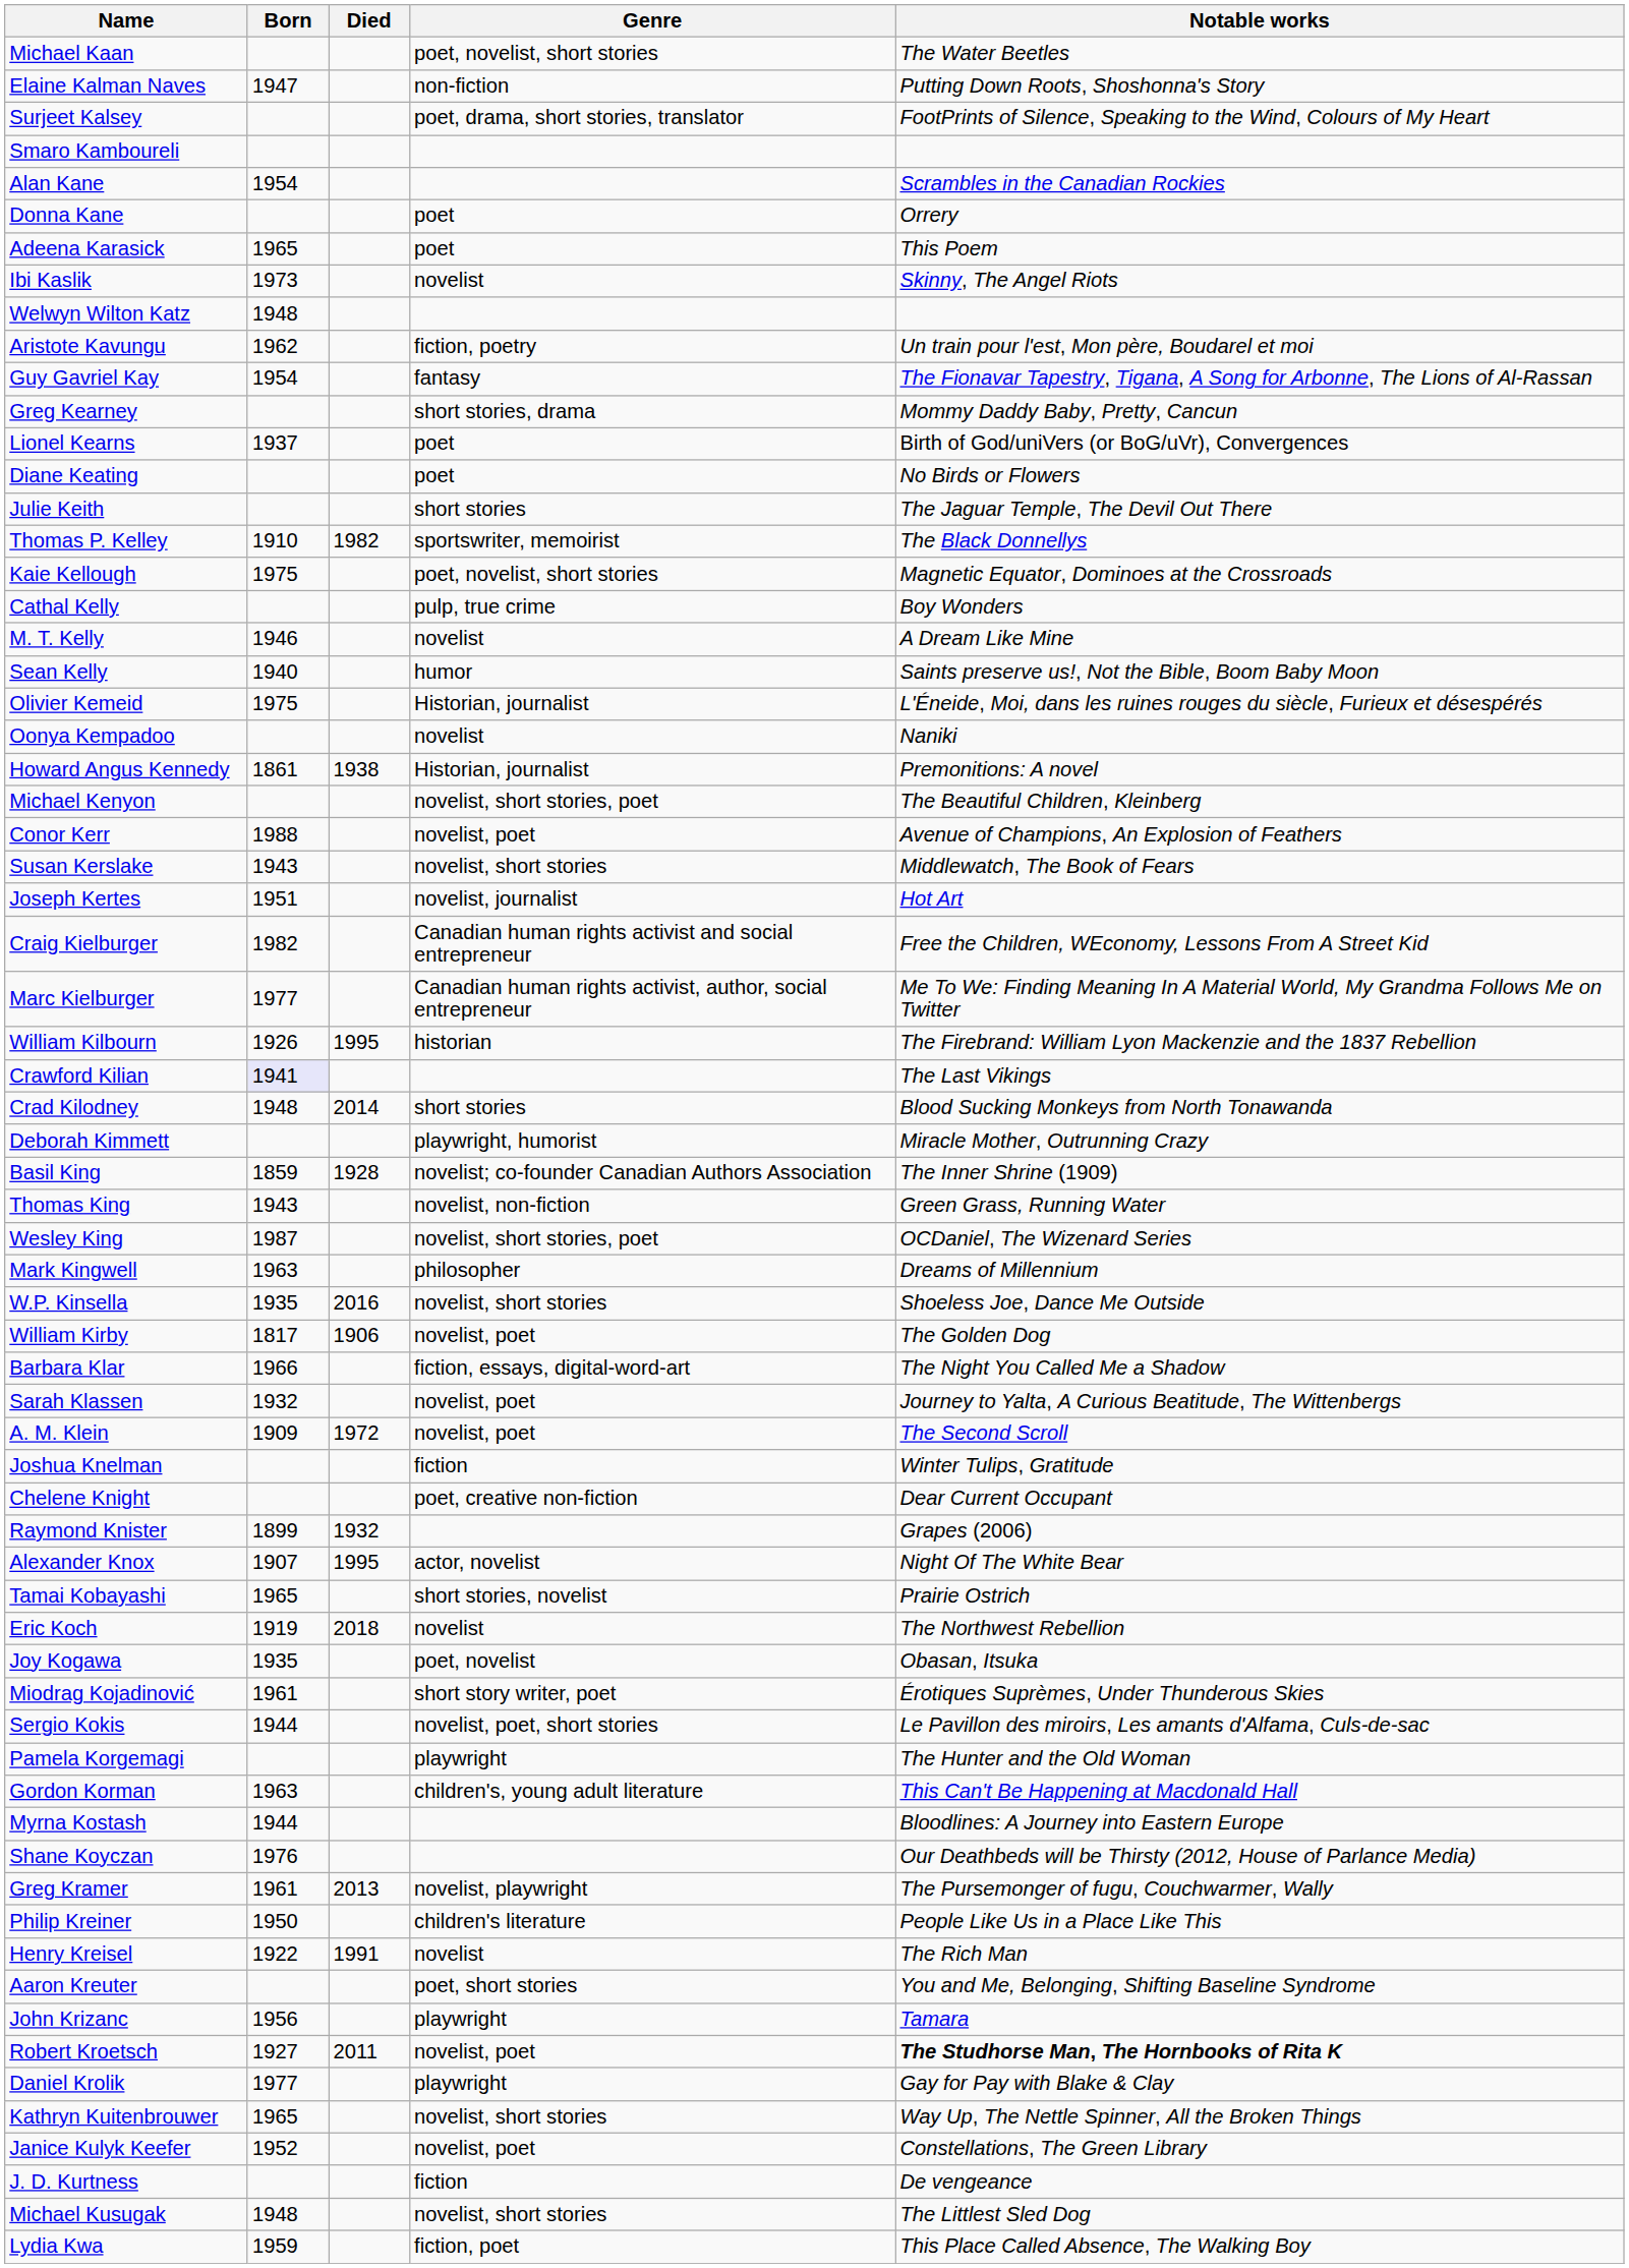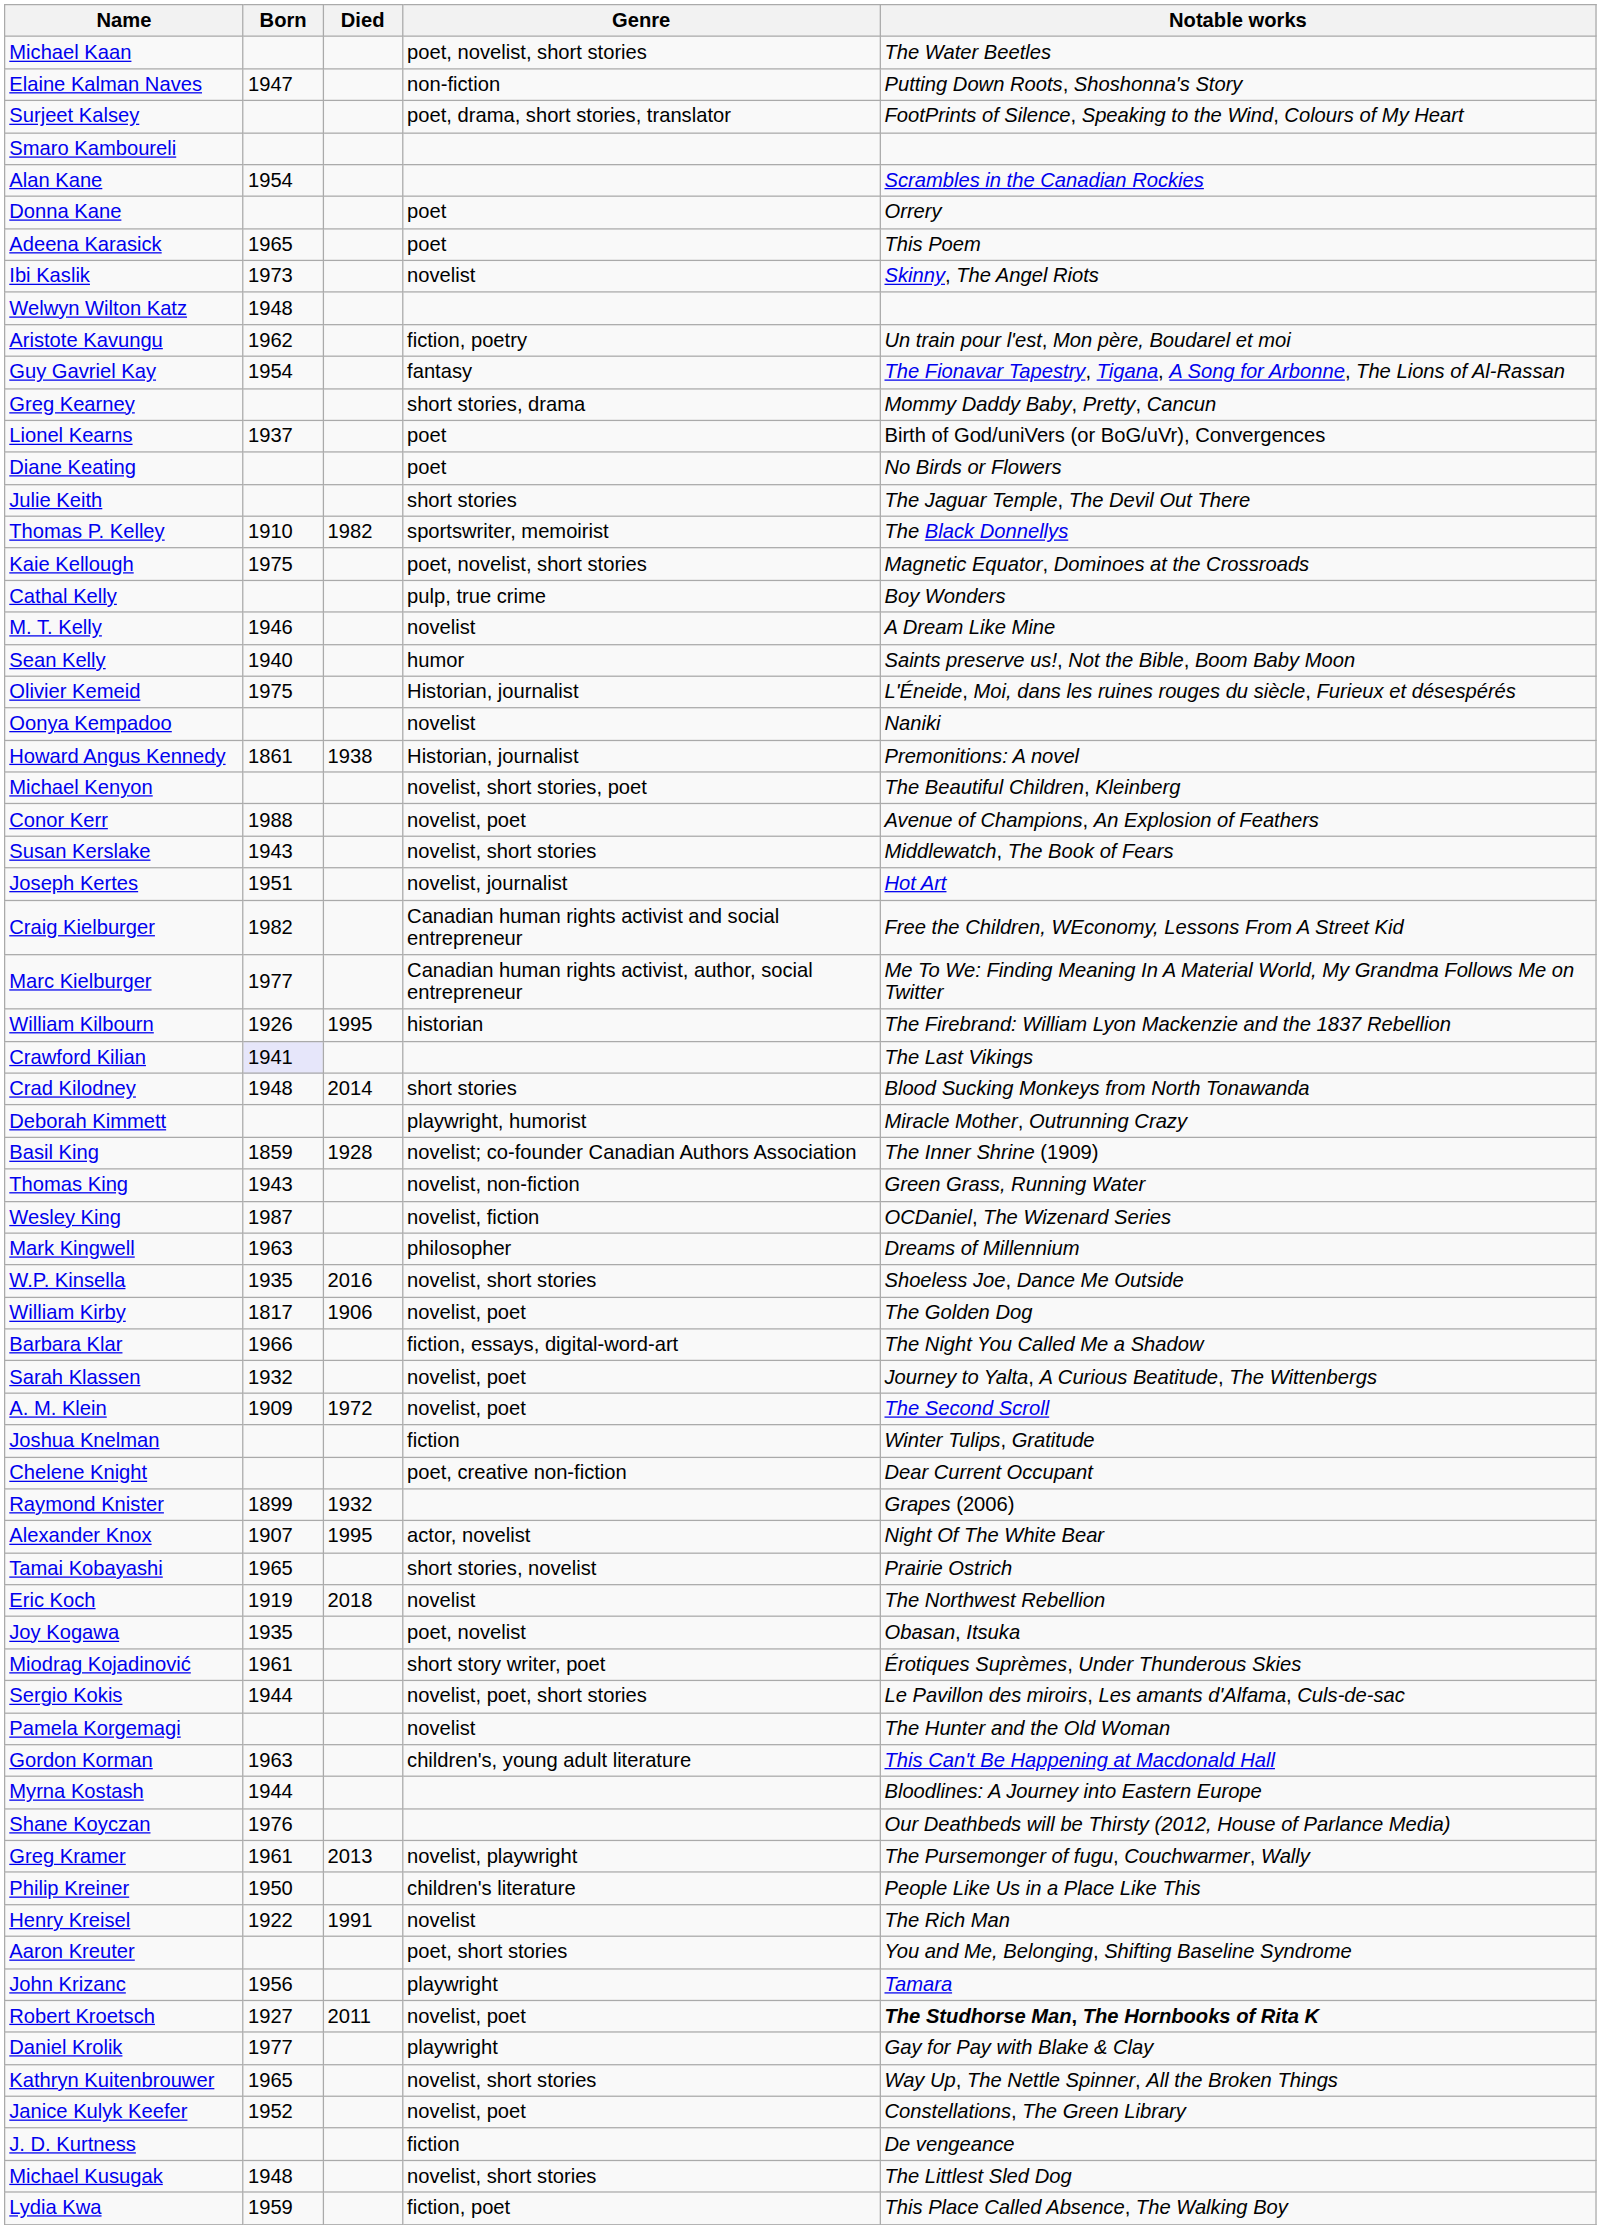Wesley King | Genre: novelist, short stories, poet -> novelist, fiction
Pamela Korgemagi | Genre: playwright -> novelist
